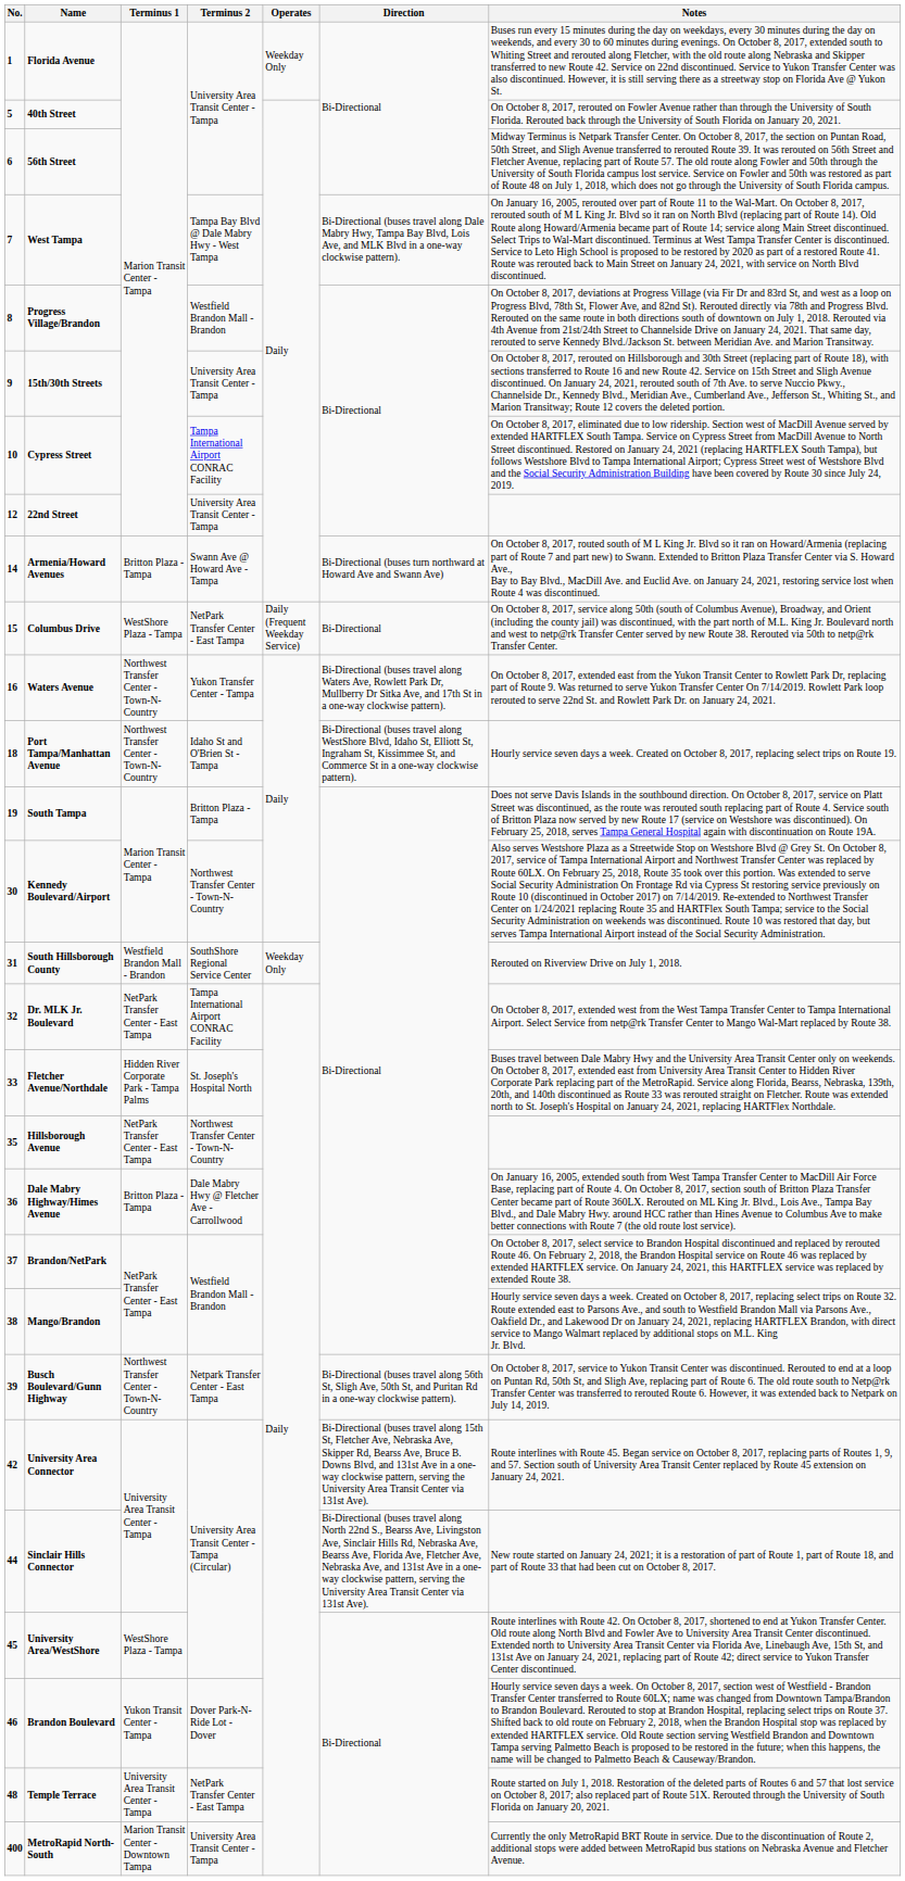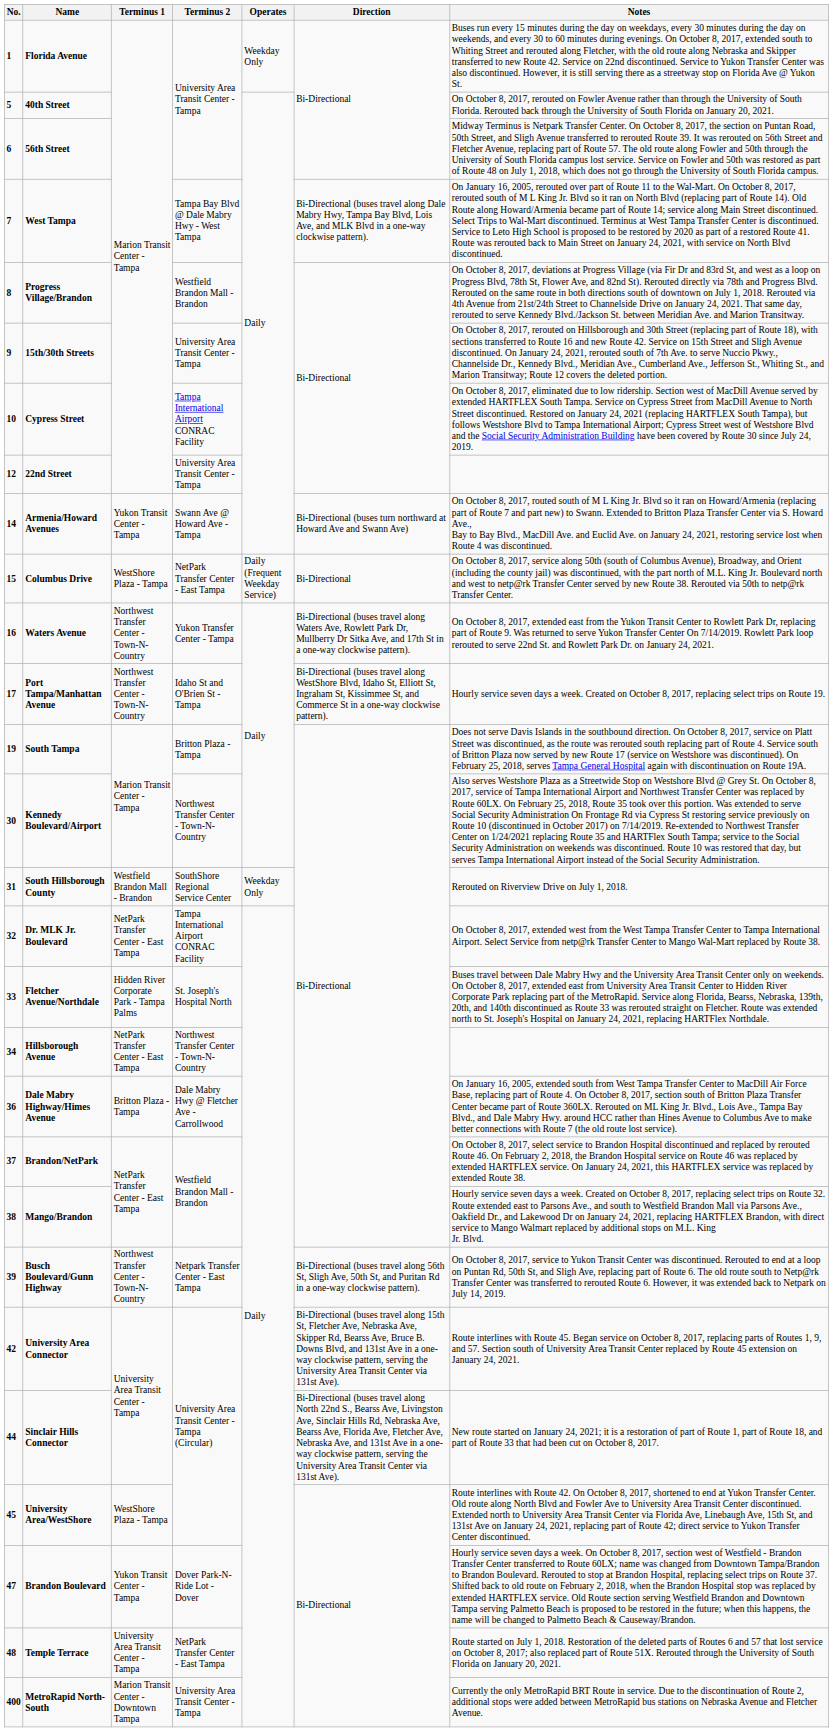Armenia/Howard Avenues | Terminus 1: Britton Plaza - Tampa -> Yukon Transit Center - Tampa
Port Tampa/Manhattan Avenue | No.: 18 -> 17
Hillsborough Avenue | No.: 35 -> 34
Brandon Boulevard | No.: 46 -> 47
